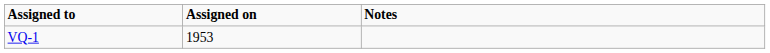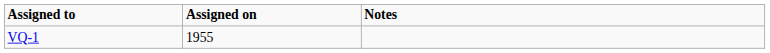VQ-1 | Assigned on: 1953 -> 1955
